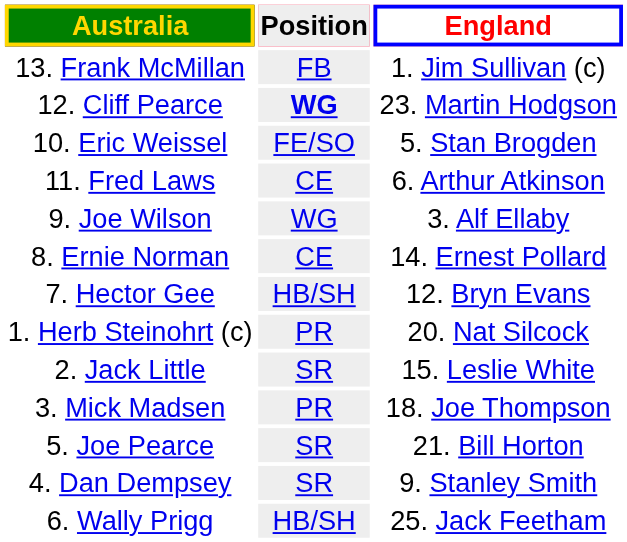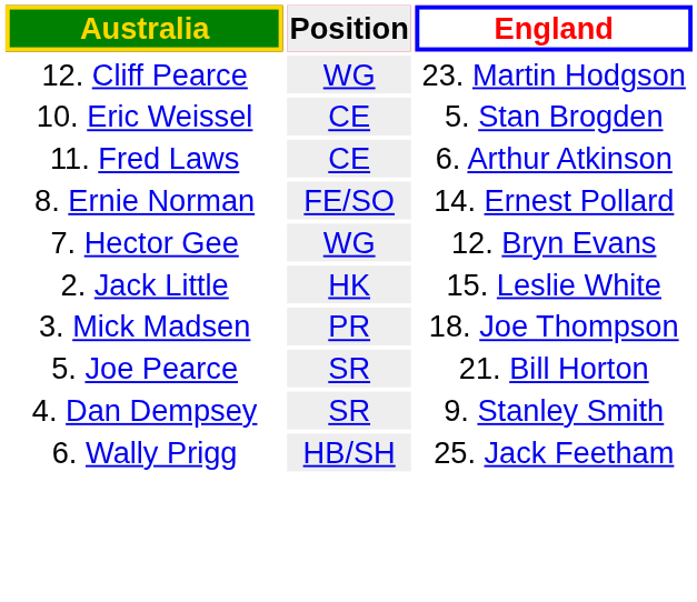- row: 13. Frank McMillan | FB | 1. Jim Sullivan (c)
12. Cliff Pearce | Position: bold -> normal
10. Eric Weissel | Position: FE/SO -> CE
- row: 9. Joe Wilson | WG | 3. Alf Ellaby
8. Ernie Norman | Position: CE -> FE/SO
7. Hector Gee | Position: HB/SH -> WG
- row: 1. Herb Steinohrt (c) | PR | 20. Nat Silcock
2. Jack Little | Position: SR -> HK
